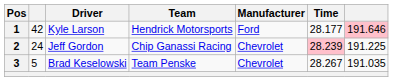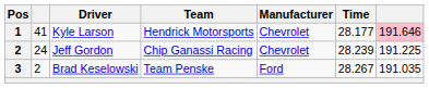Kyle Larson | column 2: 42 -> 41
Kyle Larson | Manufacturer: Ford -> Chevrolet
Jeff Gordon | Time: pink background -> no background
Brad Keselowski | column 2: 5 -> 2
Brad Keselowski | Manufacturer: Chevrolet -> Ford
